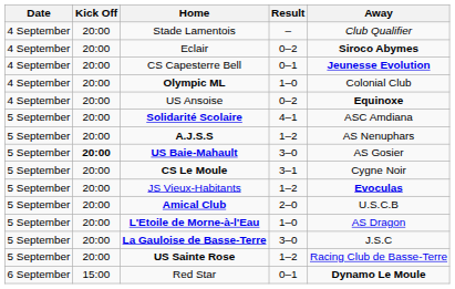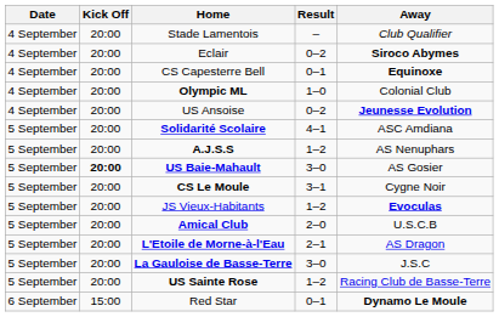CS Capesterre Bell | Away: Jeunesse Evolution -> Equinoxe
US Ansoise | Away: Equinoxe -> Jeunesse Evolution
L'Etoile de Morne-à-l'Eau | Result: 1–0 -> 2–1
